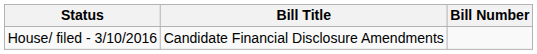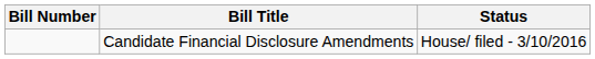columns swapped: Bill Number <-> Status
